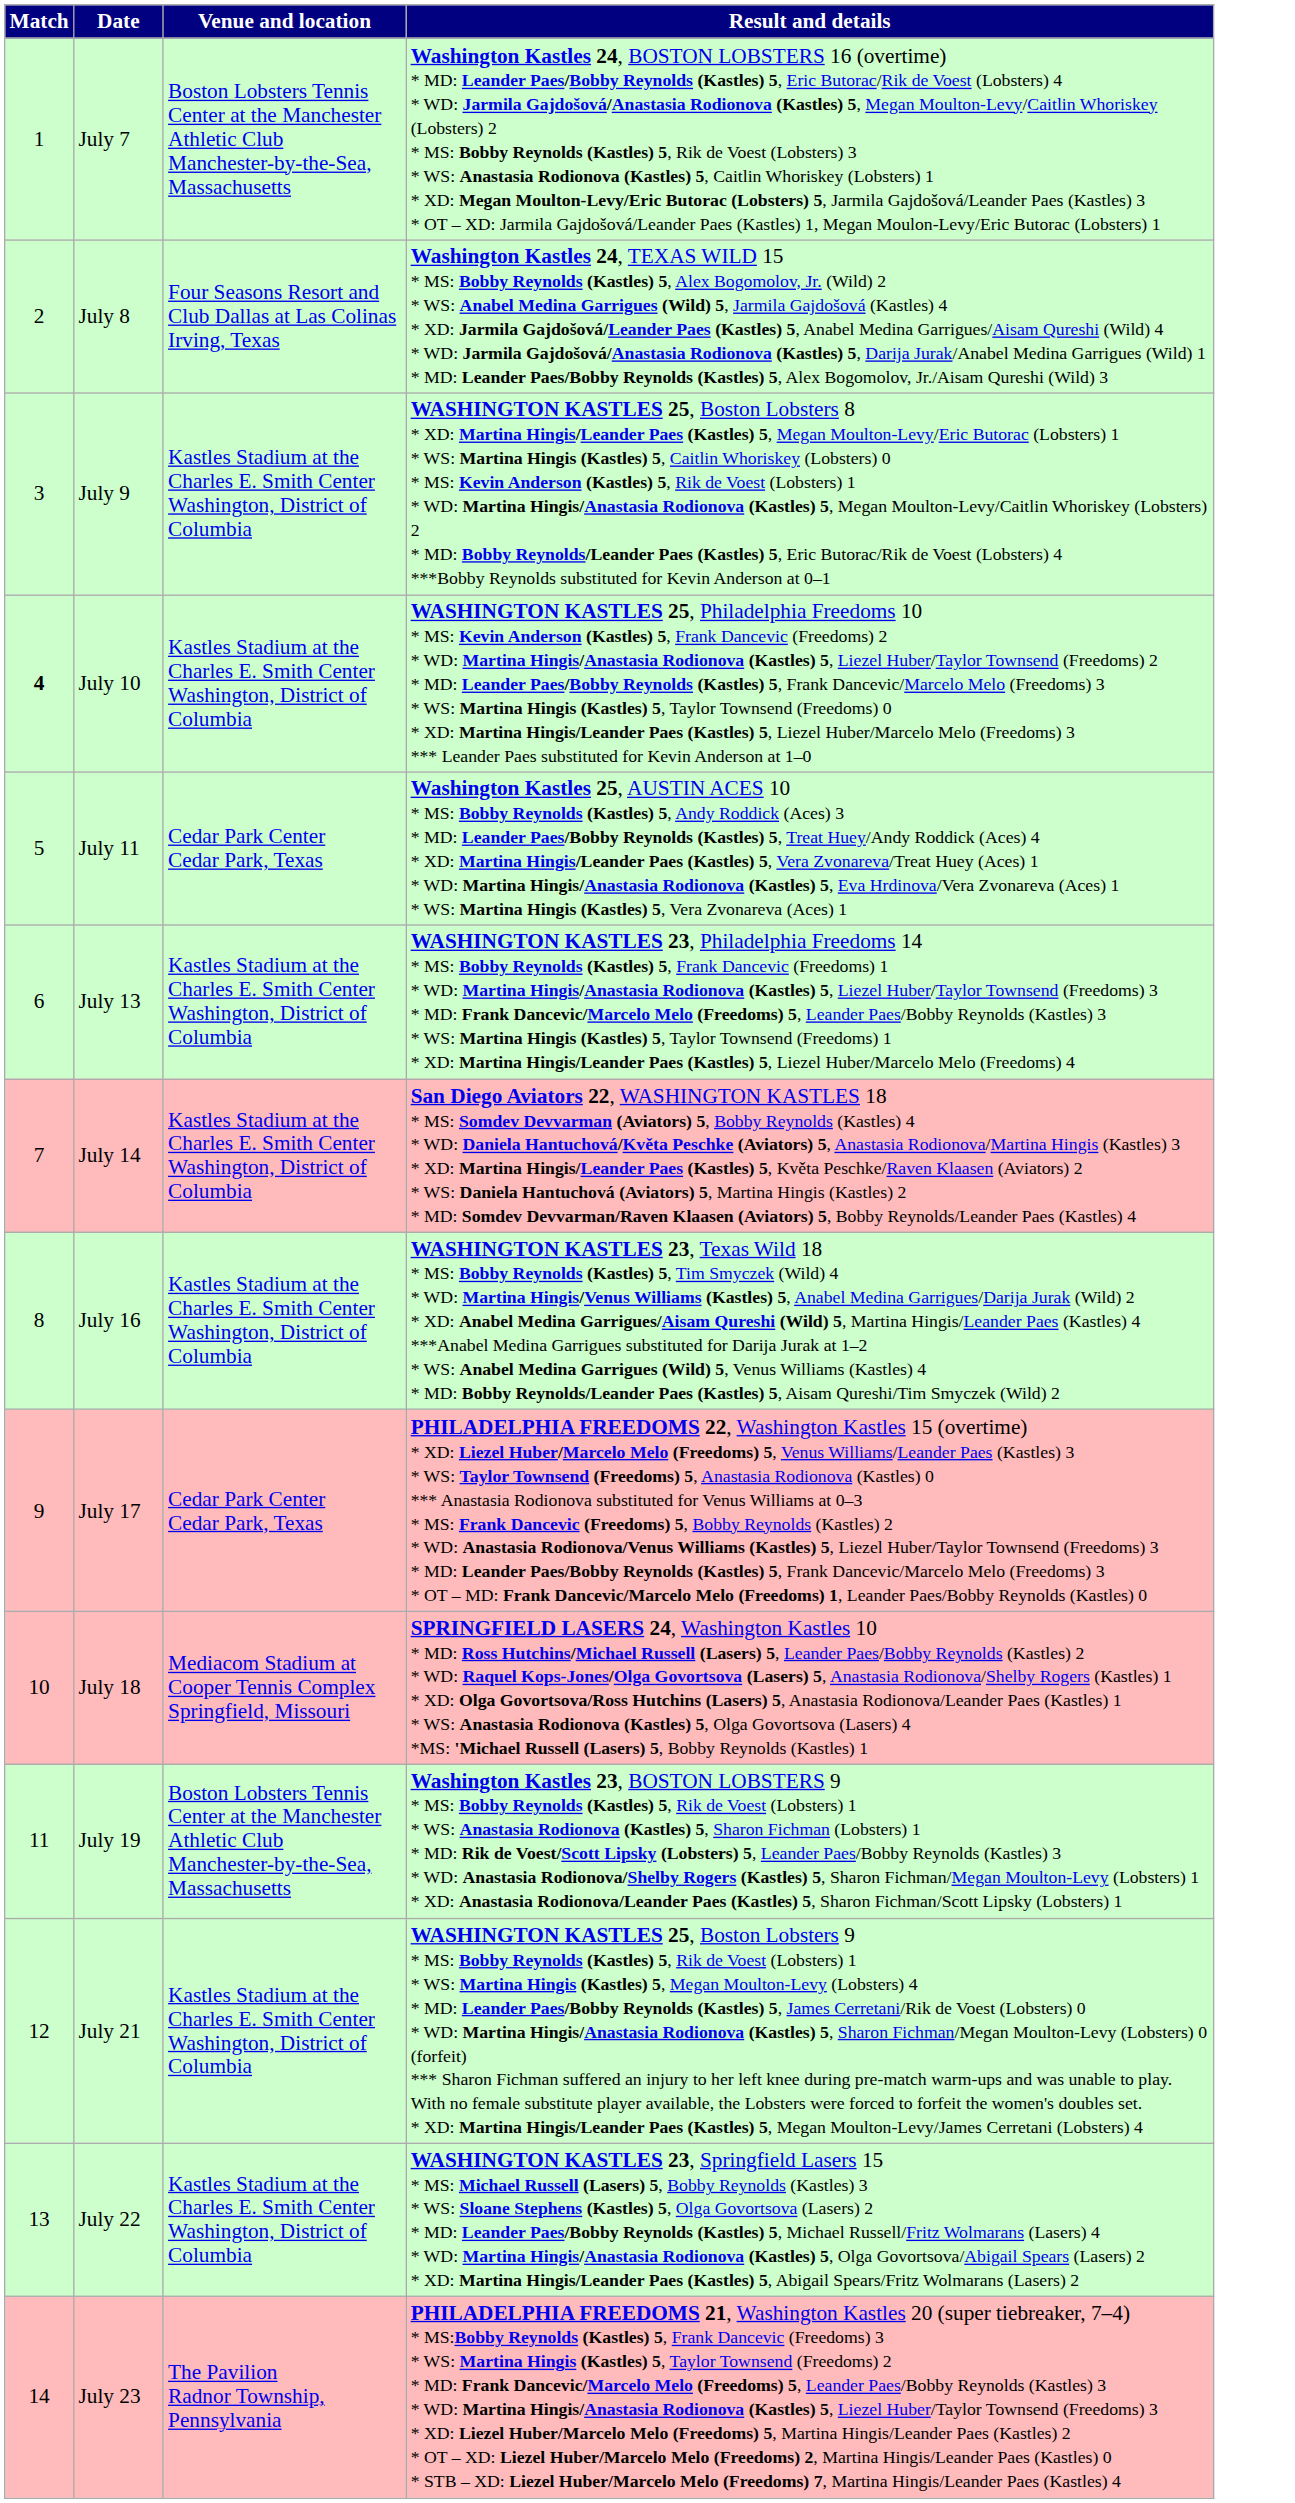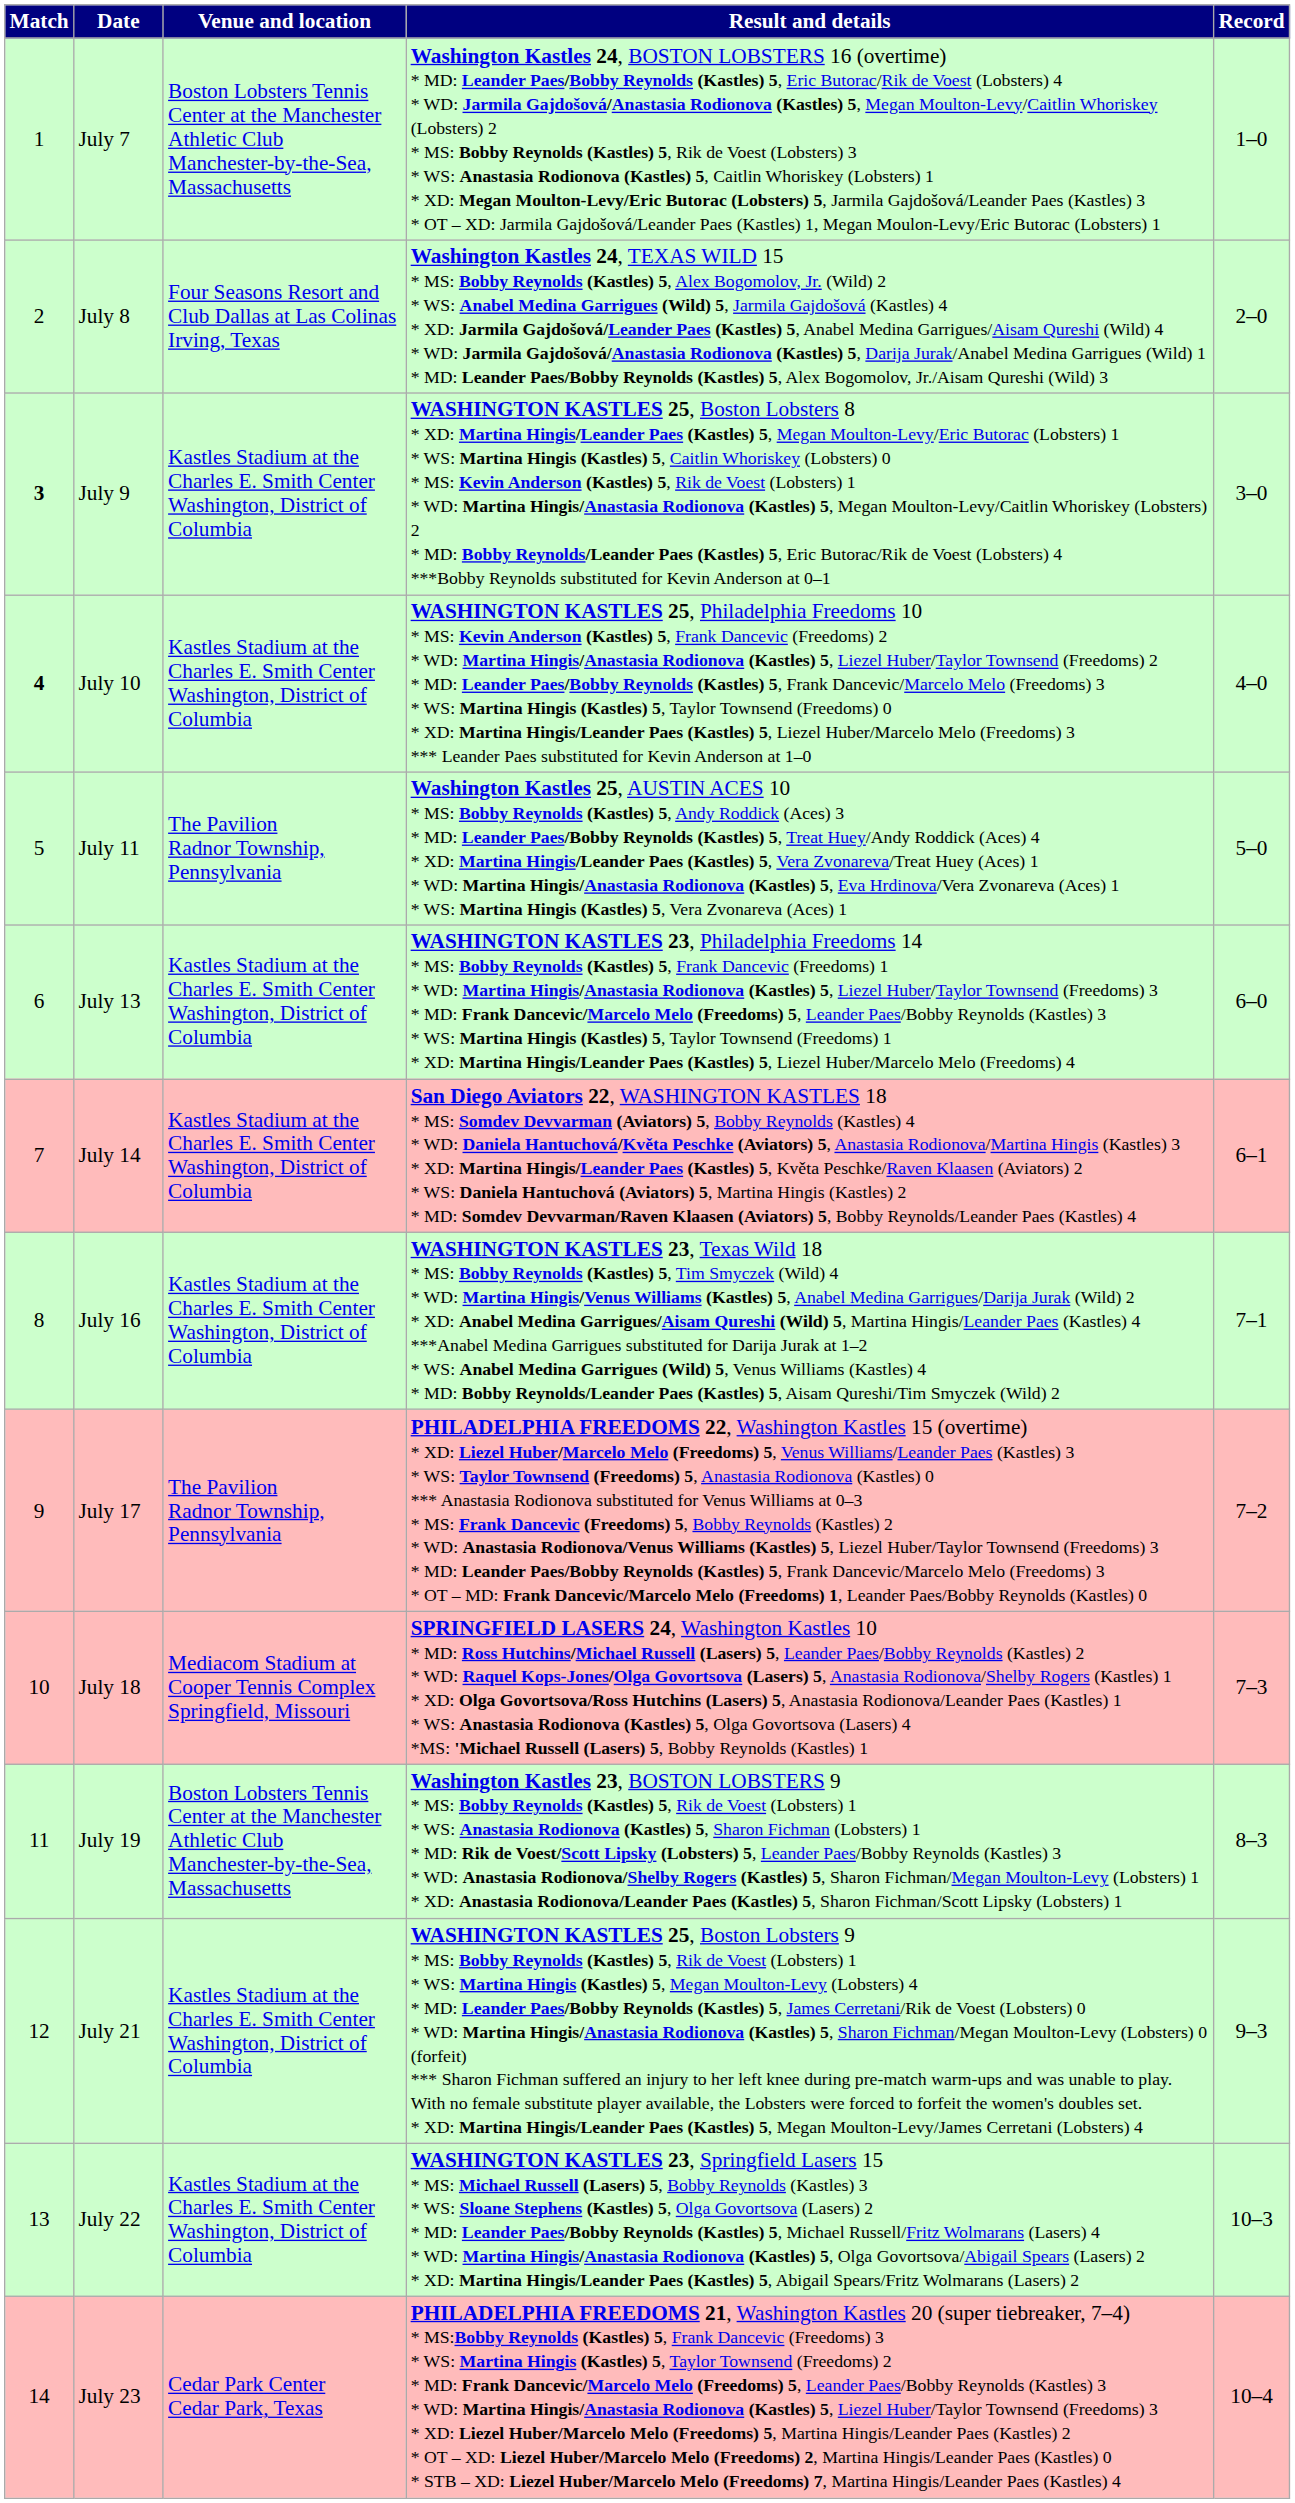+ column: Record | 1–0 | 2–0 | 3–0 | 4–0 | 5–0 | 6–0 | 6–1 | 7–1 | 7–2 | 7–3 | 8–3 | 9–3 | 10–3 | 10–4
July 9 | Match: normal -> bold
July 11 | Venue and location: Cedar Park Center Cedar Park, Texas -> The Pavilion Radnor Township, Pennsylvania
July 17 | Venue and location: Cedar Park Center Cedar Park, Texas -> The Pavilion Radnor Township, Pennsylvania
July 23 | Venue and location: The Pavilion Radnor Township, Pennsylvania -> Cedar Park Center Cedar Park, Texas
